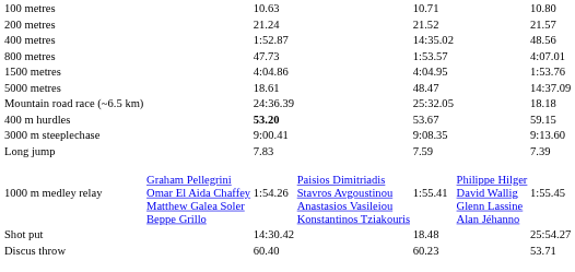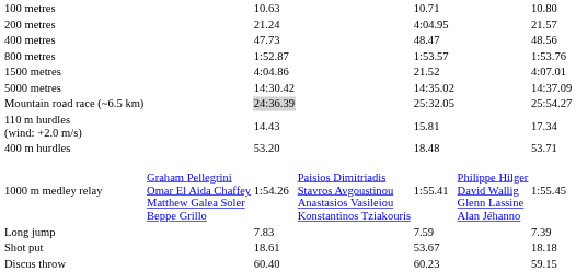200 metres | column 5: 21.52 -> 4:04.95
400 metres | column 3: 1:52.87 -> 47.73
400 metres | column 5: 14:35.02 -> 48.47
800 metres | column 3: 47.73 -> 1:52.87
800 metres | column 7: 4:07.01 -> 1:53.76
1500 metres | column 5: 4:04.95 -> 21.52
1500 metres | column 7: 1:53.76 -> 4:07.01
5000 metres | column 3: 18.61 -> 14:30.42
5000 metres | column 5: 48.47 -> 14:35.02
Mountain road race (~6.5 km) | column 3: no background -> lightgrey background
Mountain road race (~6.5 km) | column 7: 18.18 -> 25:54.27
+ row: 110 m hurdles (wind: +2.0 m/s) | 14.43 | 15.81 | 17.34
400 m hurdles | column 3: bold -> normal
400 m hurdles | column 5: 53.67 -> 18.48
400 m hurdles | column 7: 59.15 -> 53.71
- row: 3000 m steeplechase | 9:00.41 | 9:08.35 | 9:13.60
rows swapped: 1000 m medley relay <-> Long jump
Shot put | column 3: 14:30.42 -> 18.61
Shot put | column 5: 18.48 -> 53.67
Shot put | column 7: 25:54.27 -> 18.18
Discus throw | column 7: 53.71 -> 59.15
